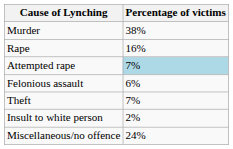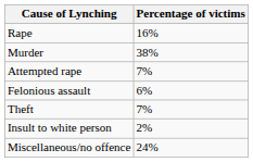rows swapped: Murder <-> Rape
Attempted rape | Percentage of victims: lightblue background -> no background
